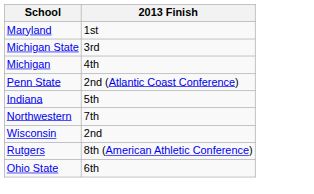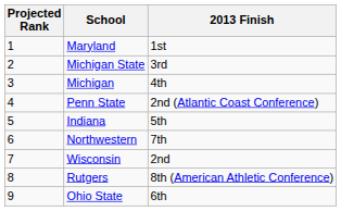+ column: Projected Rank | 1 | 2 | 3 | 4 | 5 | 6 | 7 | 8 | 9
